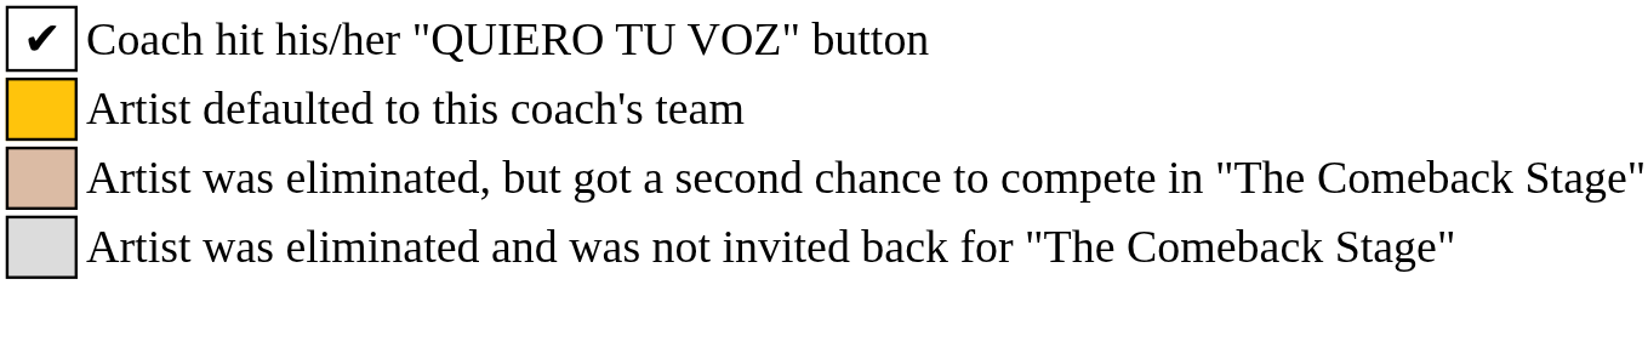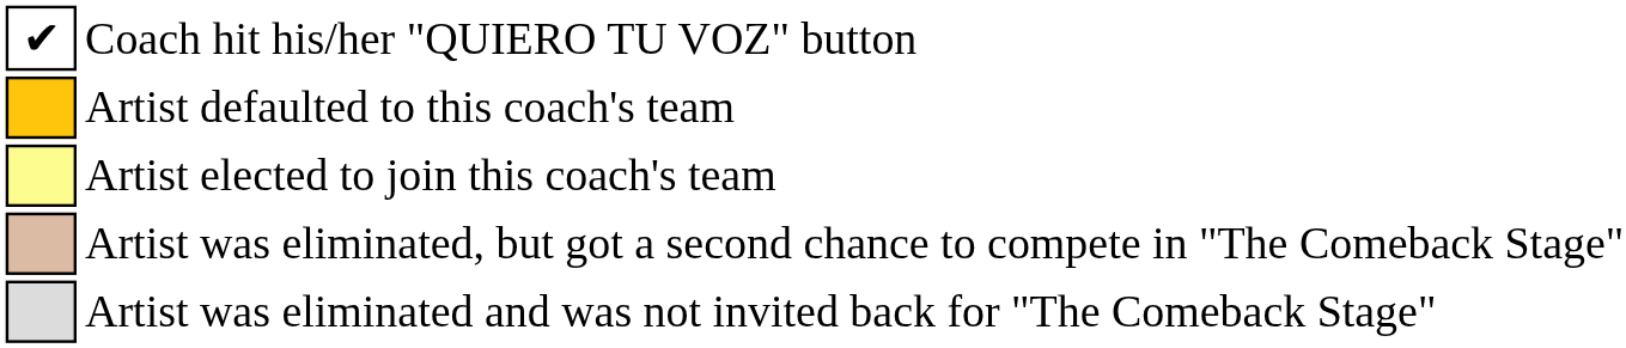+ row: Artist elected to join this coach's team
